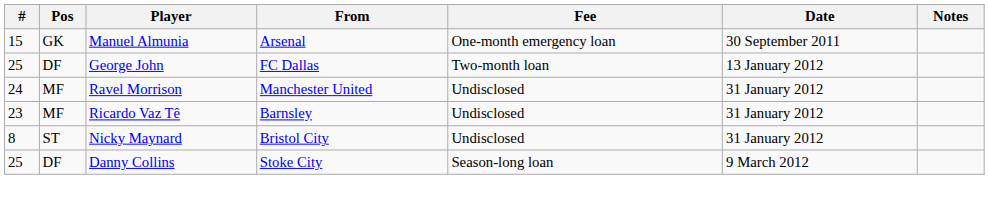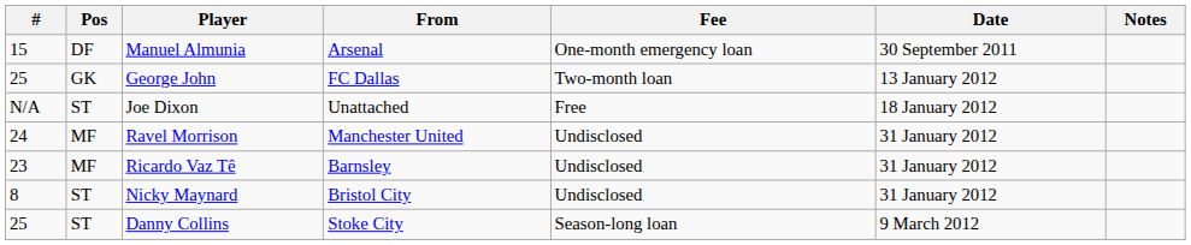Manuel Almunia | Pos: GK -> DF
George John | Pos: DF -> GK
+ row: N/A | ST | Joe Dixon | Unattached | Free | 18 January 2012
Danny Collins | Pos: DF -> ST
